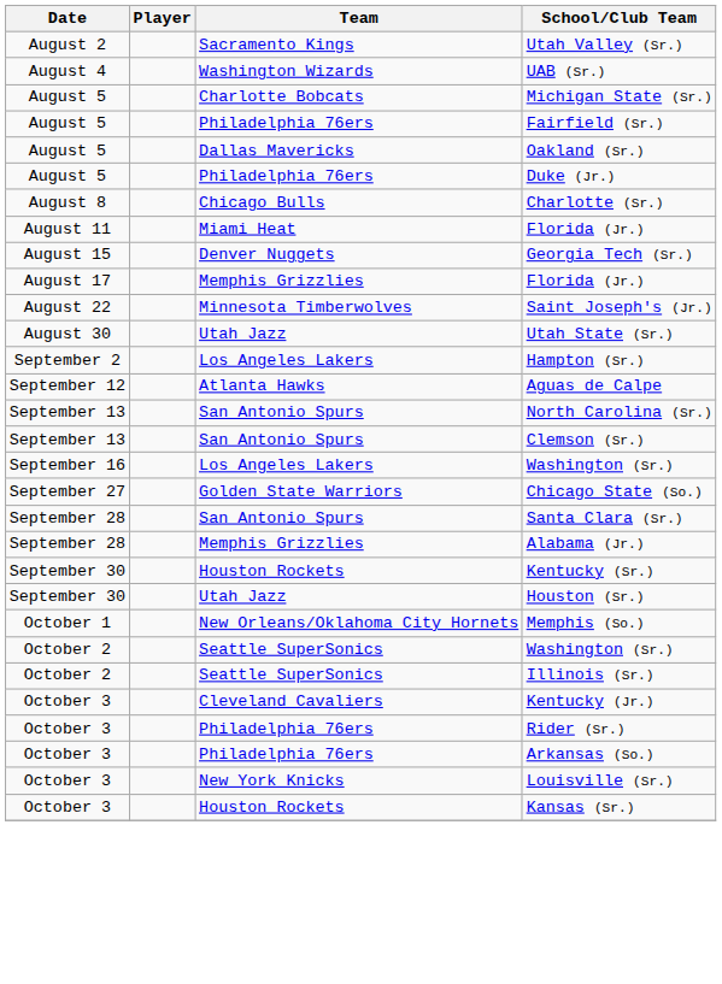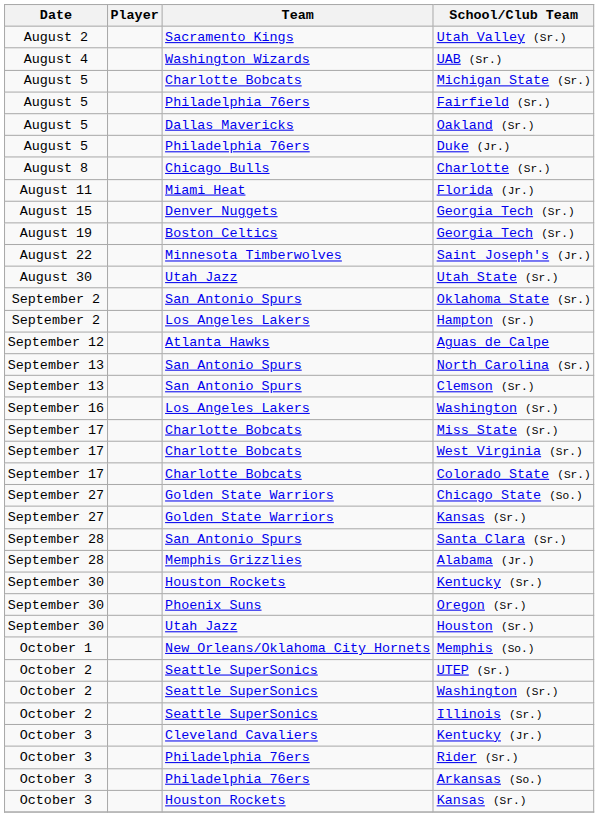- row: August 17 | Memphis Grizzlies | Florida (Jr.)
+ row: August 19 | Boston Celtics | Georgia Tech (Sr.)
+ row: September 2 | San Antonio Spurs | Oklahoma State (Sr.)
+ row: September 17 | Charlotte Bobcats | Miss State (Sr.)
+ row: September 17 | Charlotte Bobcats | West Virginia (Sr.)
+ row: September 17 | Charlotte Bobcats | Colorado State (Sr.)
+ row: September 27 | Golden State Warriors | Kansas (Sr.)
+ row: September 30 | Phoenix Suns | Oregon (Sr.)
+ row: October 2 | Seattle SuperSonics | UTEP (Sr.)
- row: October 3 | New York Knicks | Louisville (Sr.)
